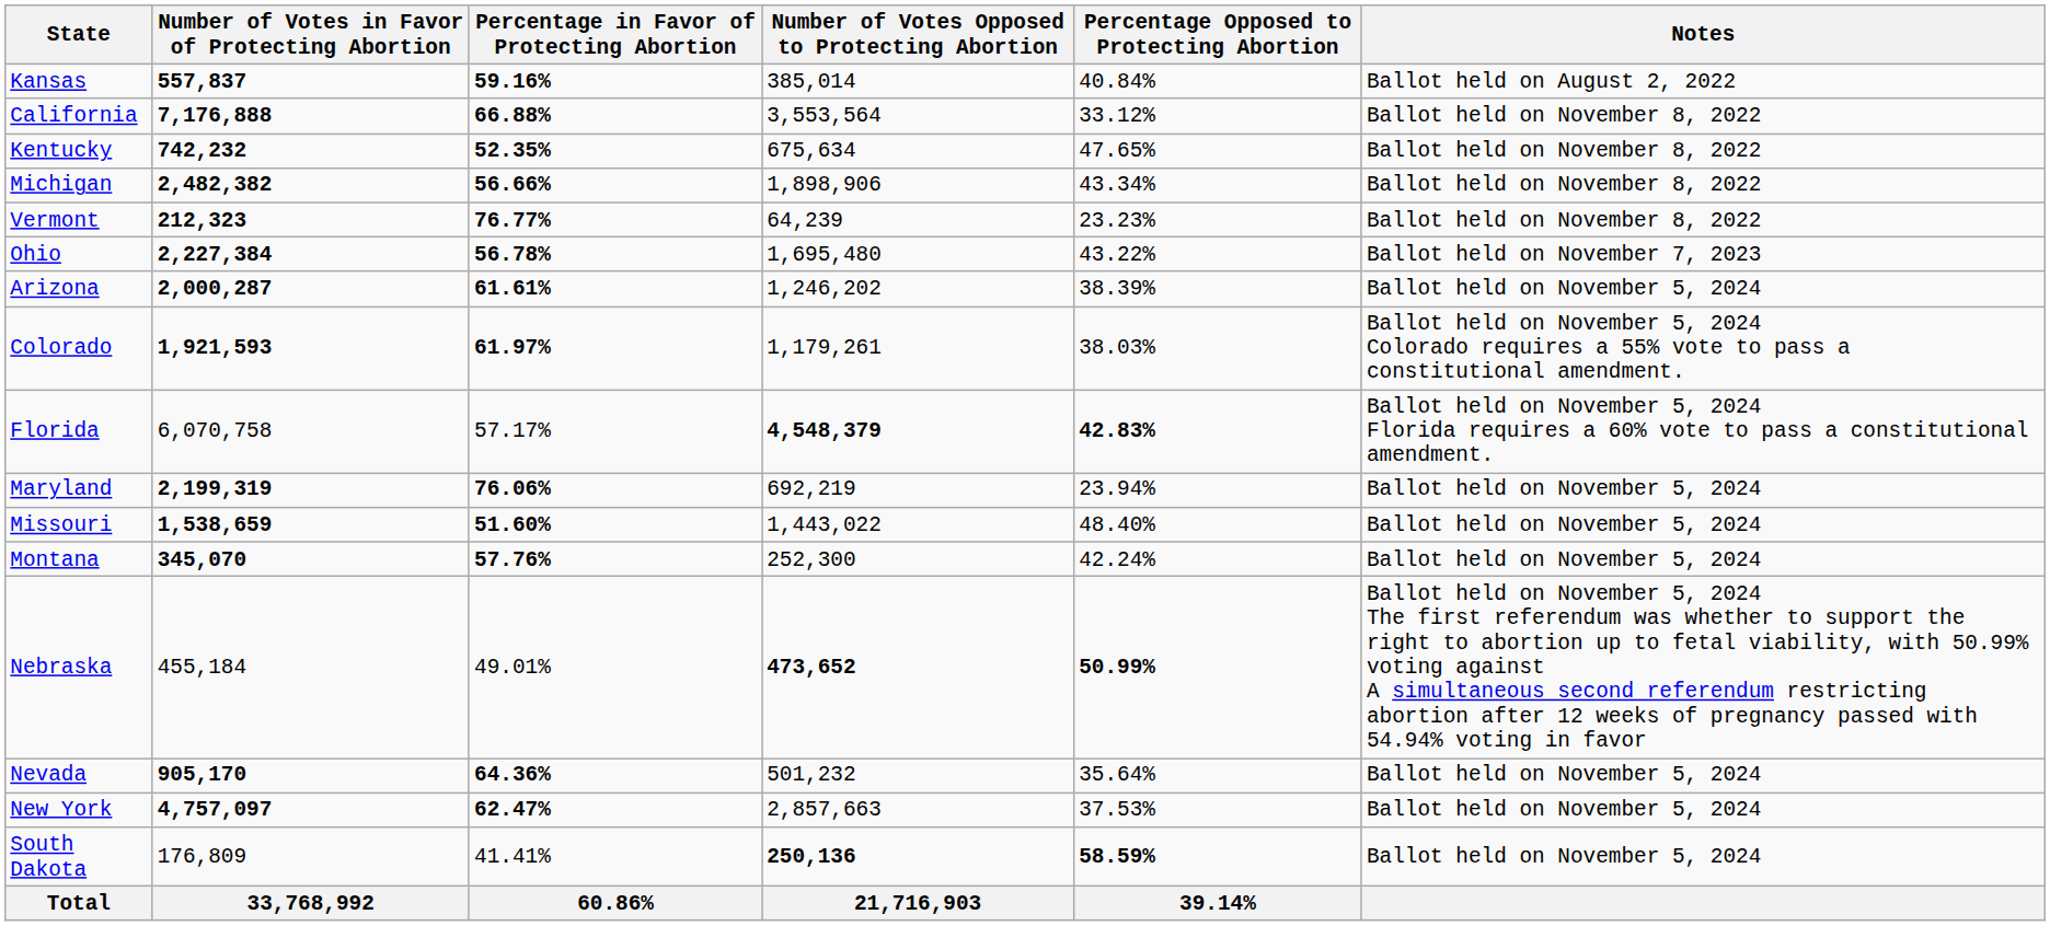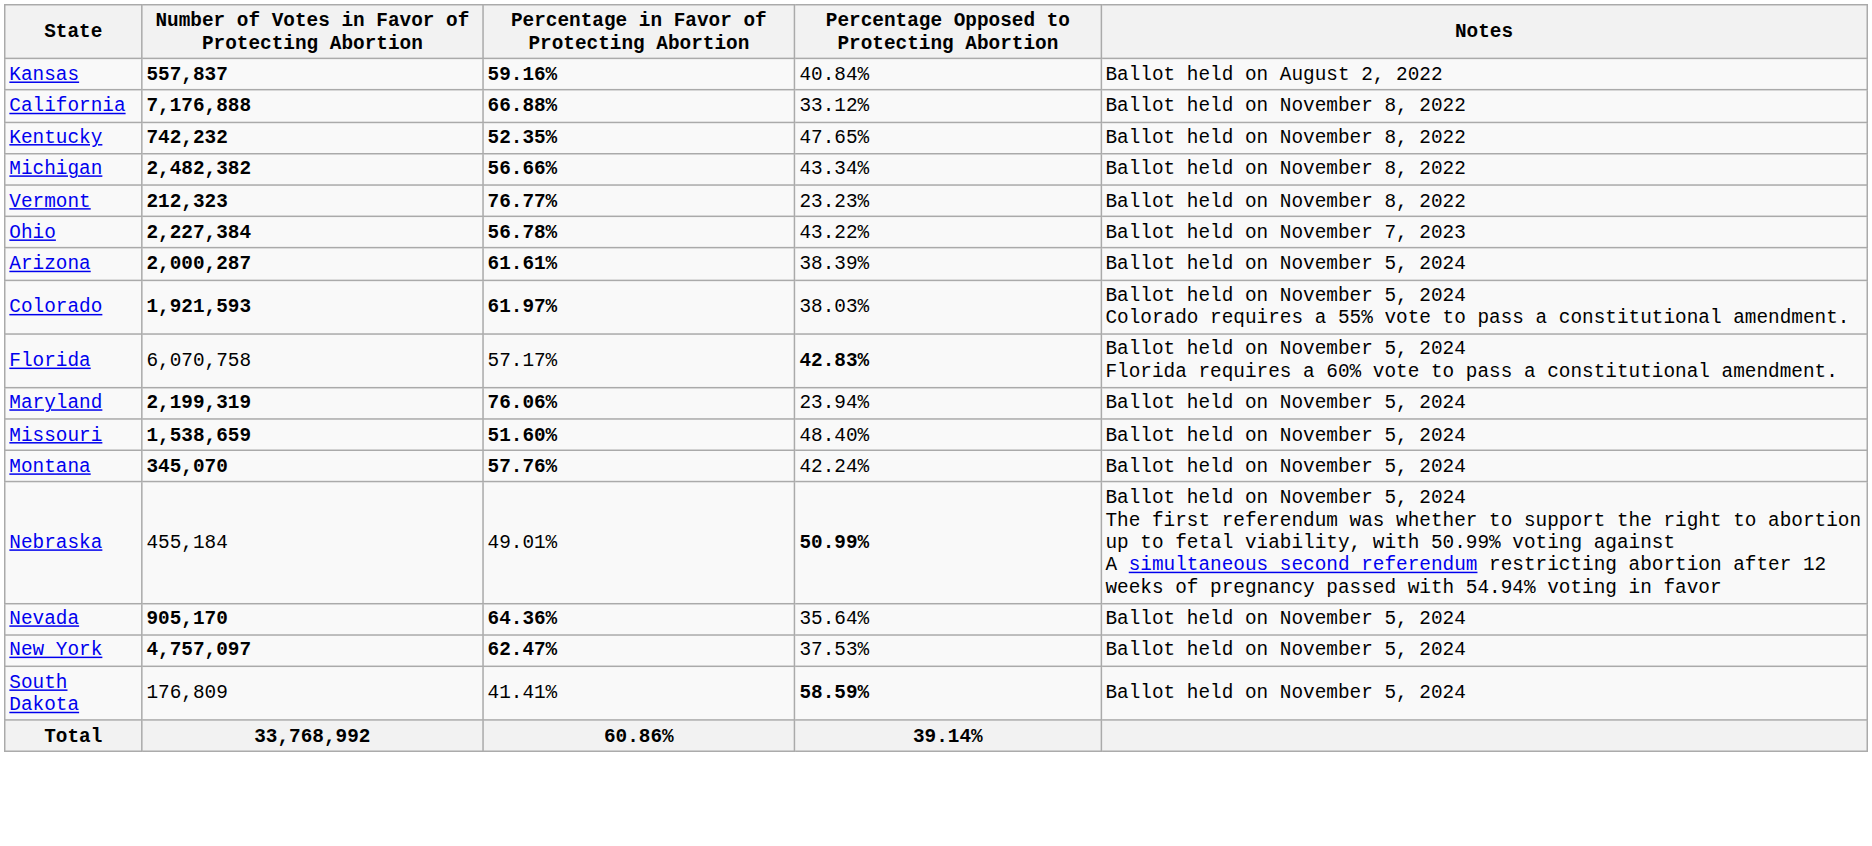- column: Number of Votes Opposed to Protecting Abortion | 385,014 | 3,553,564 | 675,634 | 1,898,906 | 64,239 | 1,695,480 | 1,246,202 | 1,179,261 | 4,548,379 | 692,219 | 1,443,022 | 252,300 | 473,652 | 501,232 | 2,857,663 | 250,136 | 21,716,903
